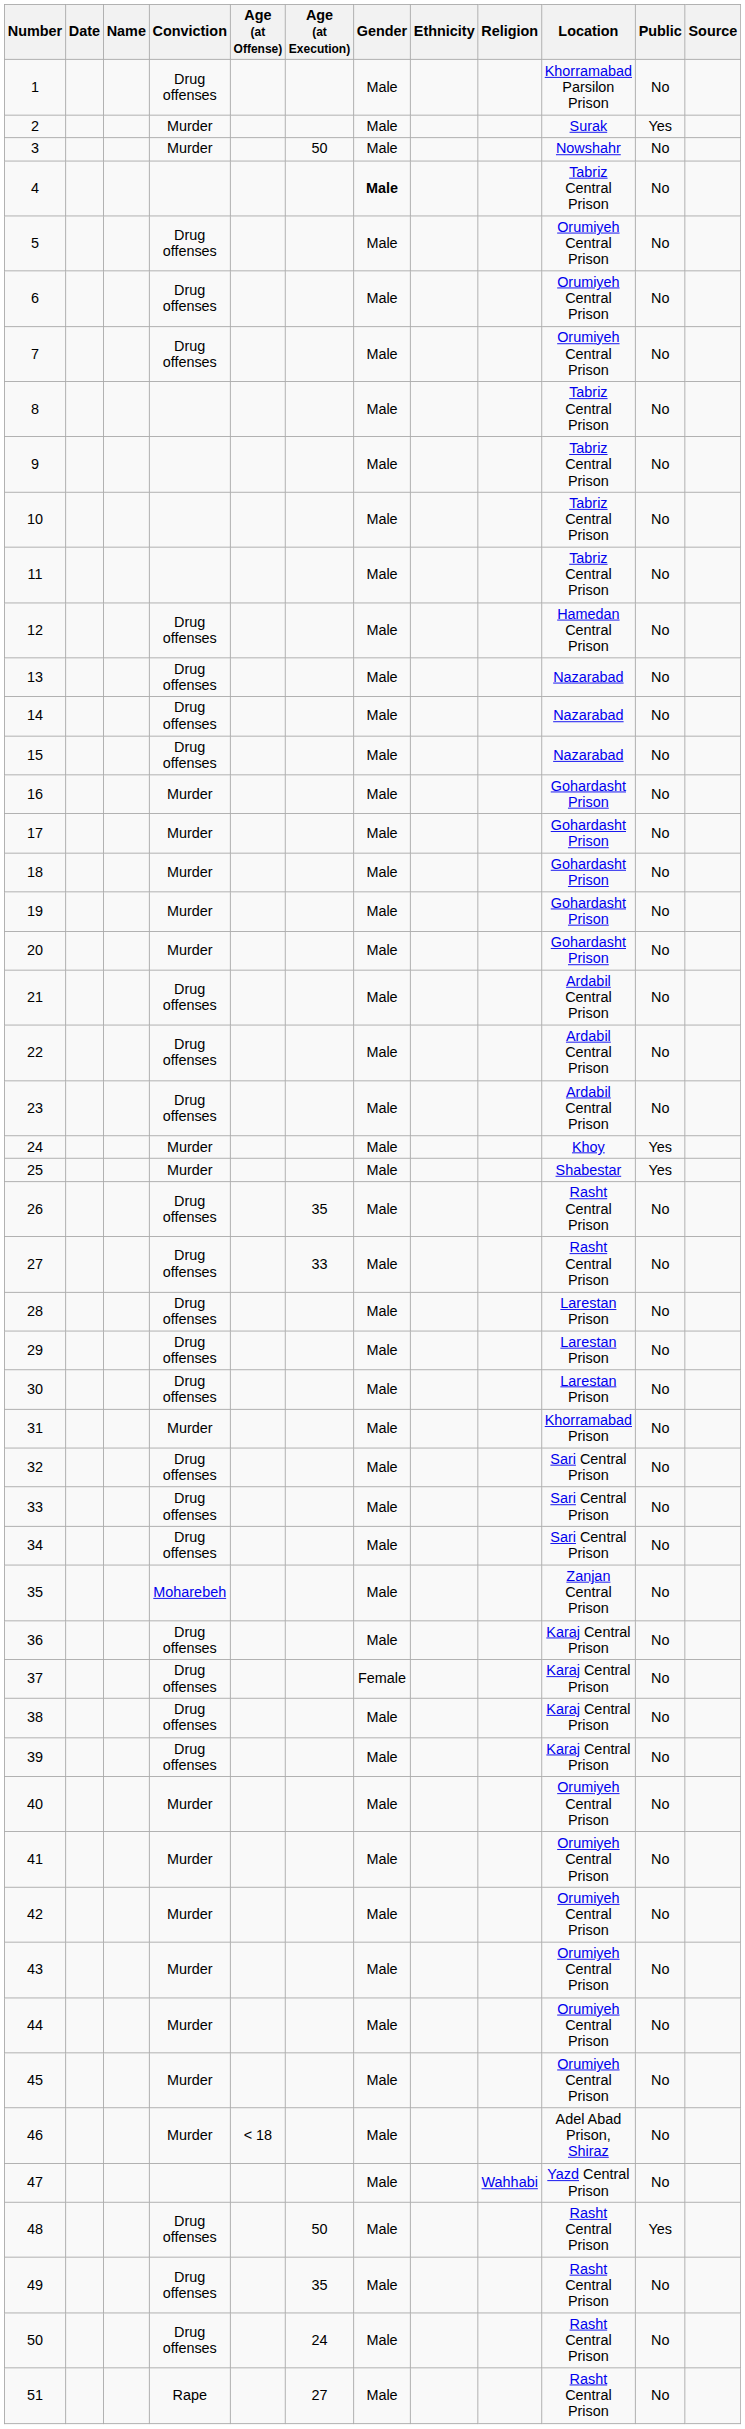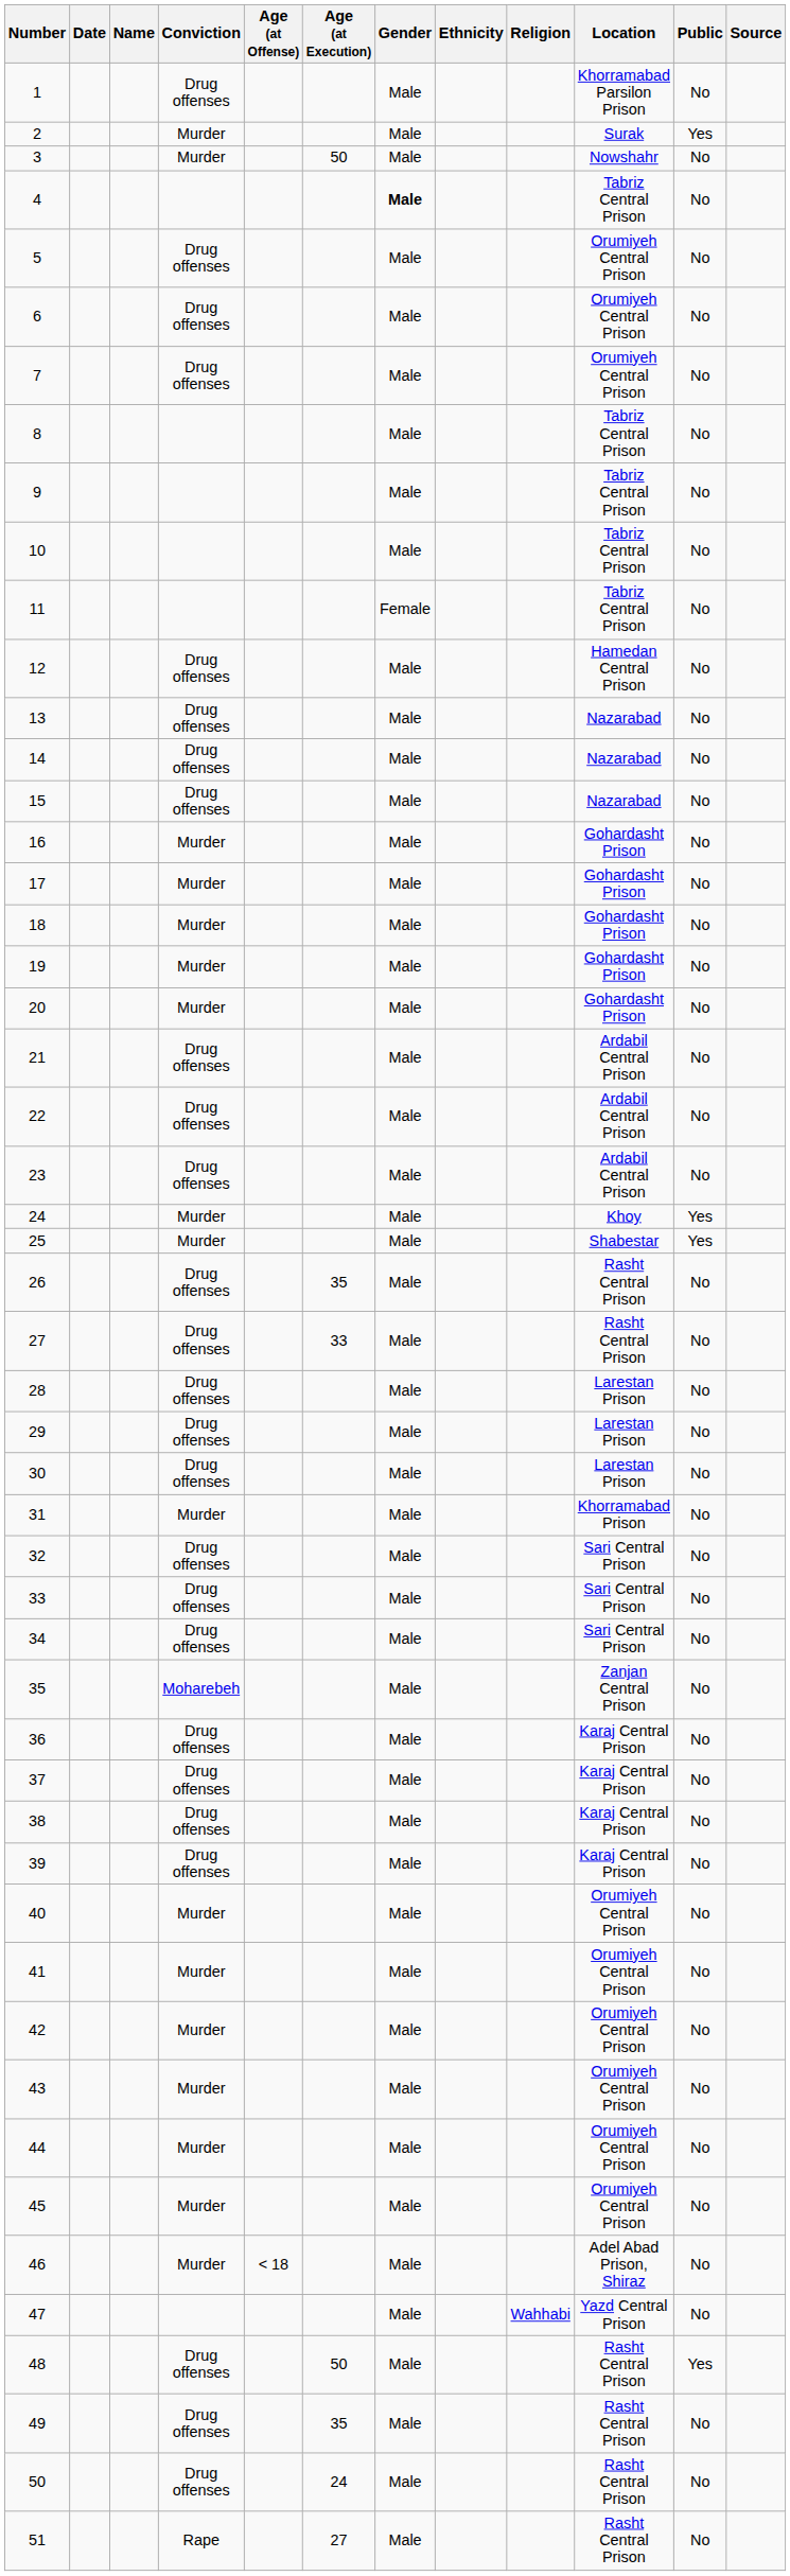11 | Gender: Male -> Female
37 | Gender: Female -> Male
